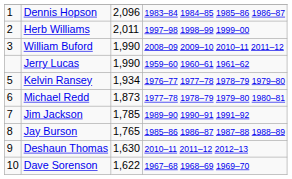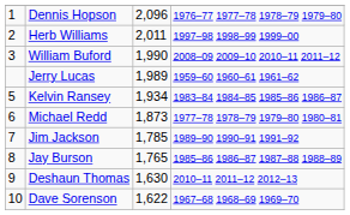Dennis Hopson | column 4: 1983–84 1984–85 1985–86 1986–87 -> 1976–77 1977–78 1978–79 1979–80
Jerry Lucas | column 3: 1,990 -> 1,989
Kelvin Ransey | column 4: 1976–77 1977–78 1978–79 1979–80 -> 1983–84 1984–85 1985–86 1986–87
